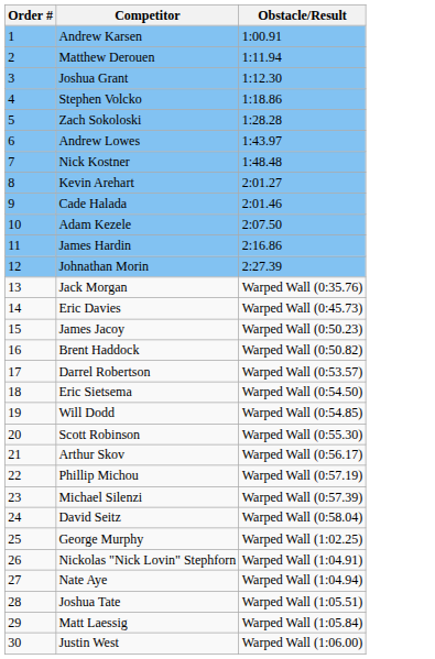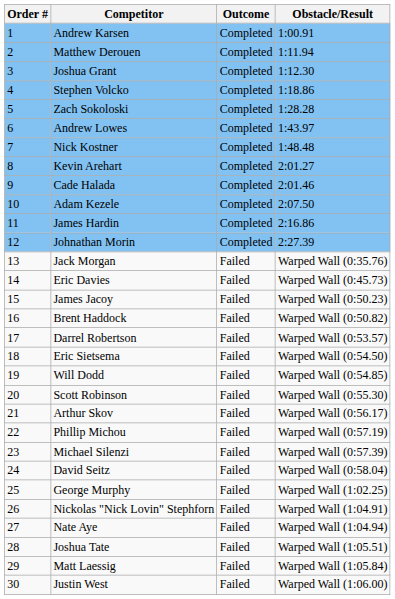+ column: Outcome | Completed | Completed | Completed | Completed | Completed | Completed | Completed | Completed | Completed | Completed | Completed | Completed | Failed | Failed | Failed | Failed | Failed | Failed | Failed | Failed | Failed | Failed | Failed | Failed | Failed | Failed | Failed | Failed | Failed | Failed
